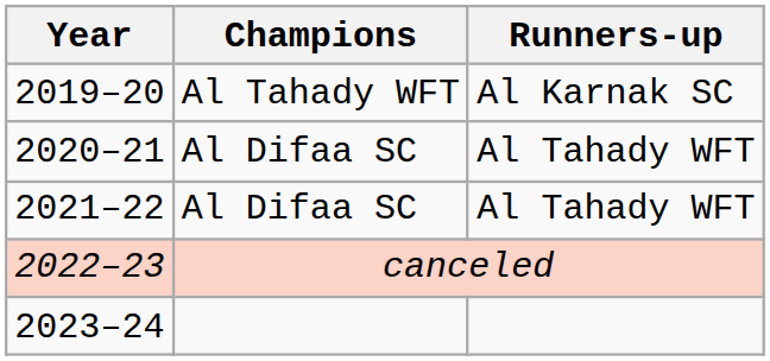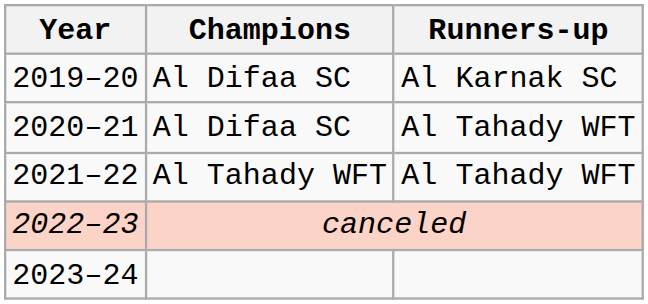2019–20 | Champions: Al Tahady WFT -> Al Difaa SC
2021–22 | Champions: Al Difaa SC -> Al Tahady WFT
